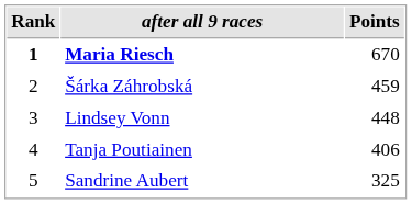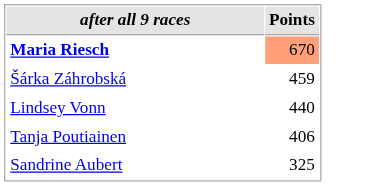- column: Rank | 1 | 2 | 3 | 4 | 5
Maria Riesch | Points: no background -> lightsalmon background
Lindsey Vonn | Points: 448 -> 440
